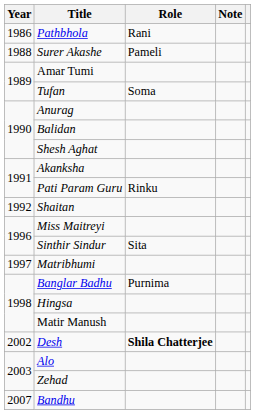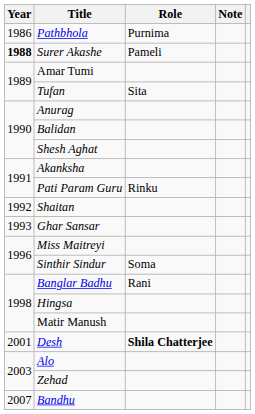Pathbhola | Role: Rani -> Purnima
Surer Akashe | Year: normal -> bold
Tufan | Role: Soma -> Sita
+ row: 1993 | Ghar Sansar
Sinthir Sindur | Role: Sita -> Soma
- row: 1997 | Matribhumi
Banglar Badhu | Role: Purnima -> Rani
Desh | Year: 2002 -> 2001
